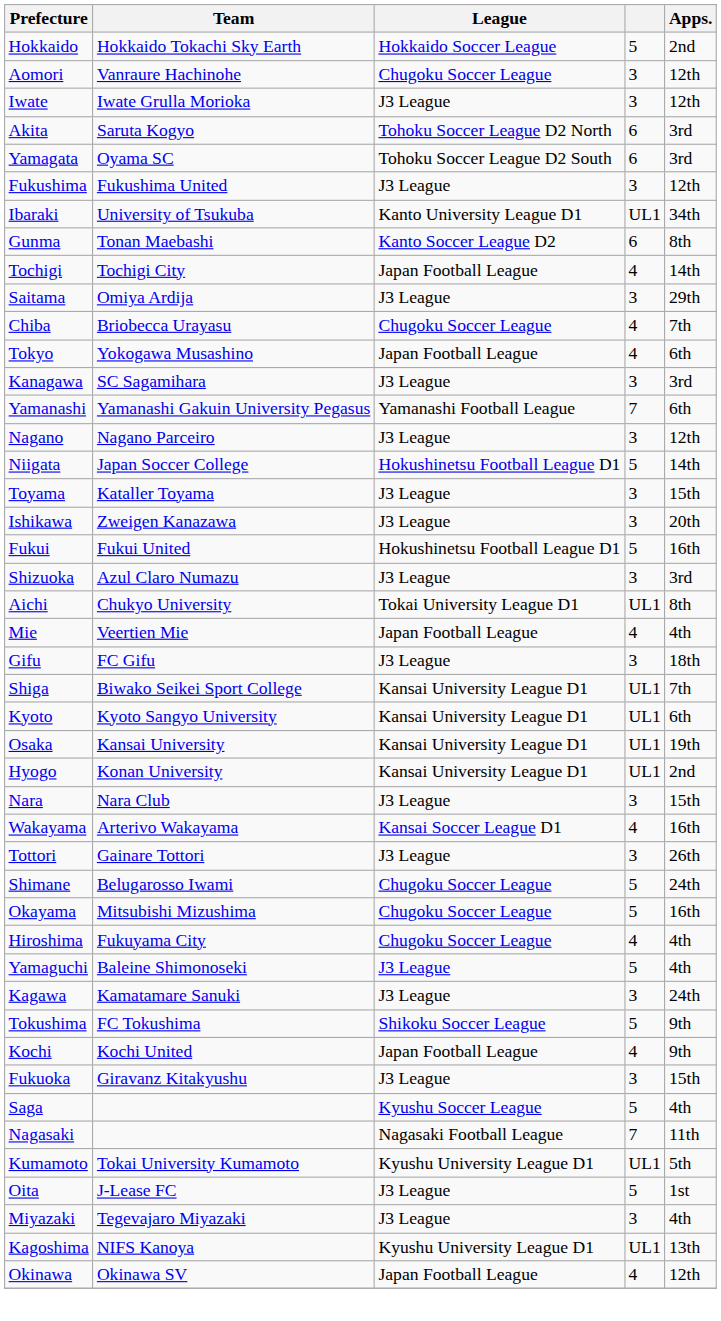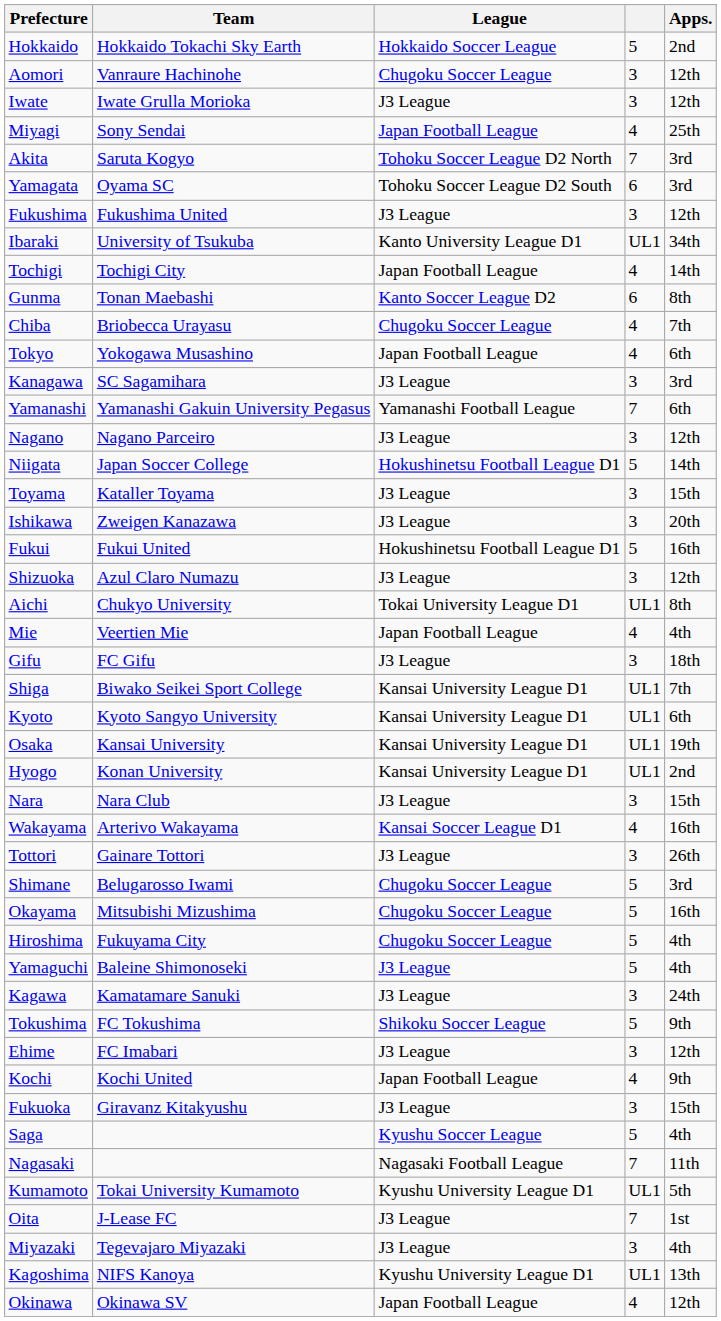+ row: Miyagi | Sony Sendai | Japan Football League | 4 | 25th
Akita | column 4: 6 -> 7
rows swapped: Tochigi <-> Gunma
- row: Saitama | Omiya Ardija | J3 League | 3 | 29th
Shizuoka | Apps.: 3rd -> 12th
Shimane | Apps.: 24th -> 3rd
Hiroshima | column 4: 4 -> 5
+ row: Ehime | FC Imabari | J3 League | 3 | 12th
Oita | column 4: 5 -> 7
